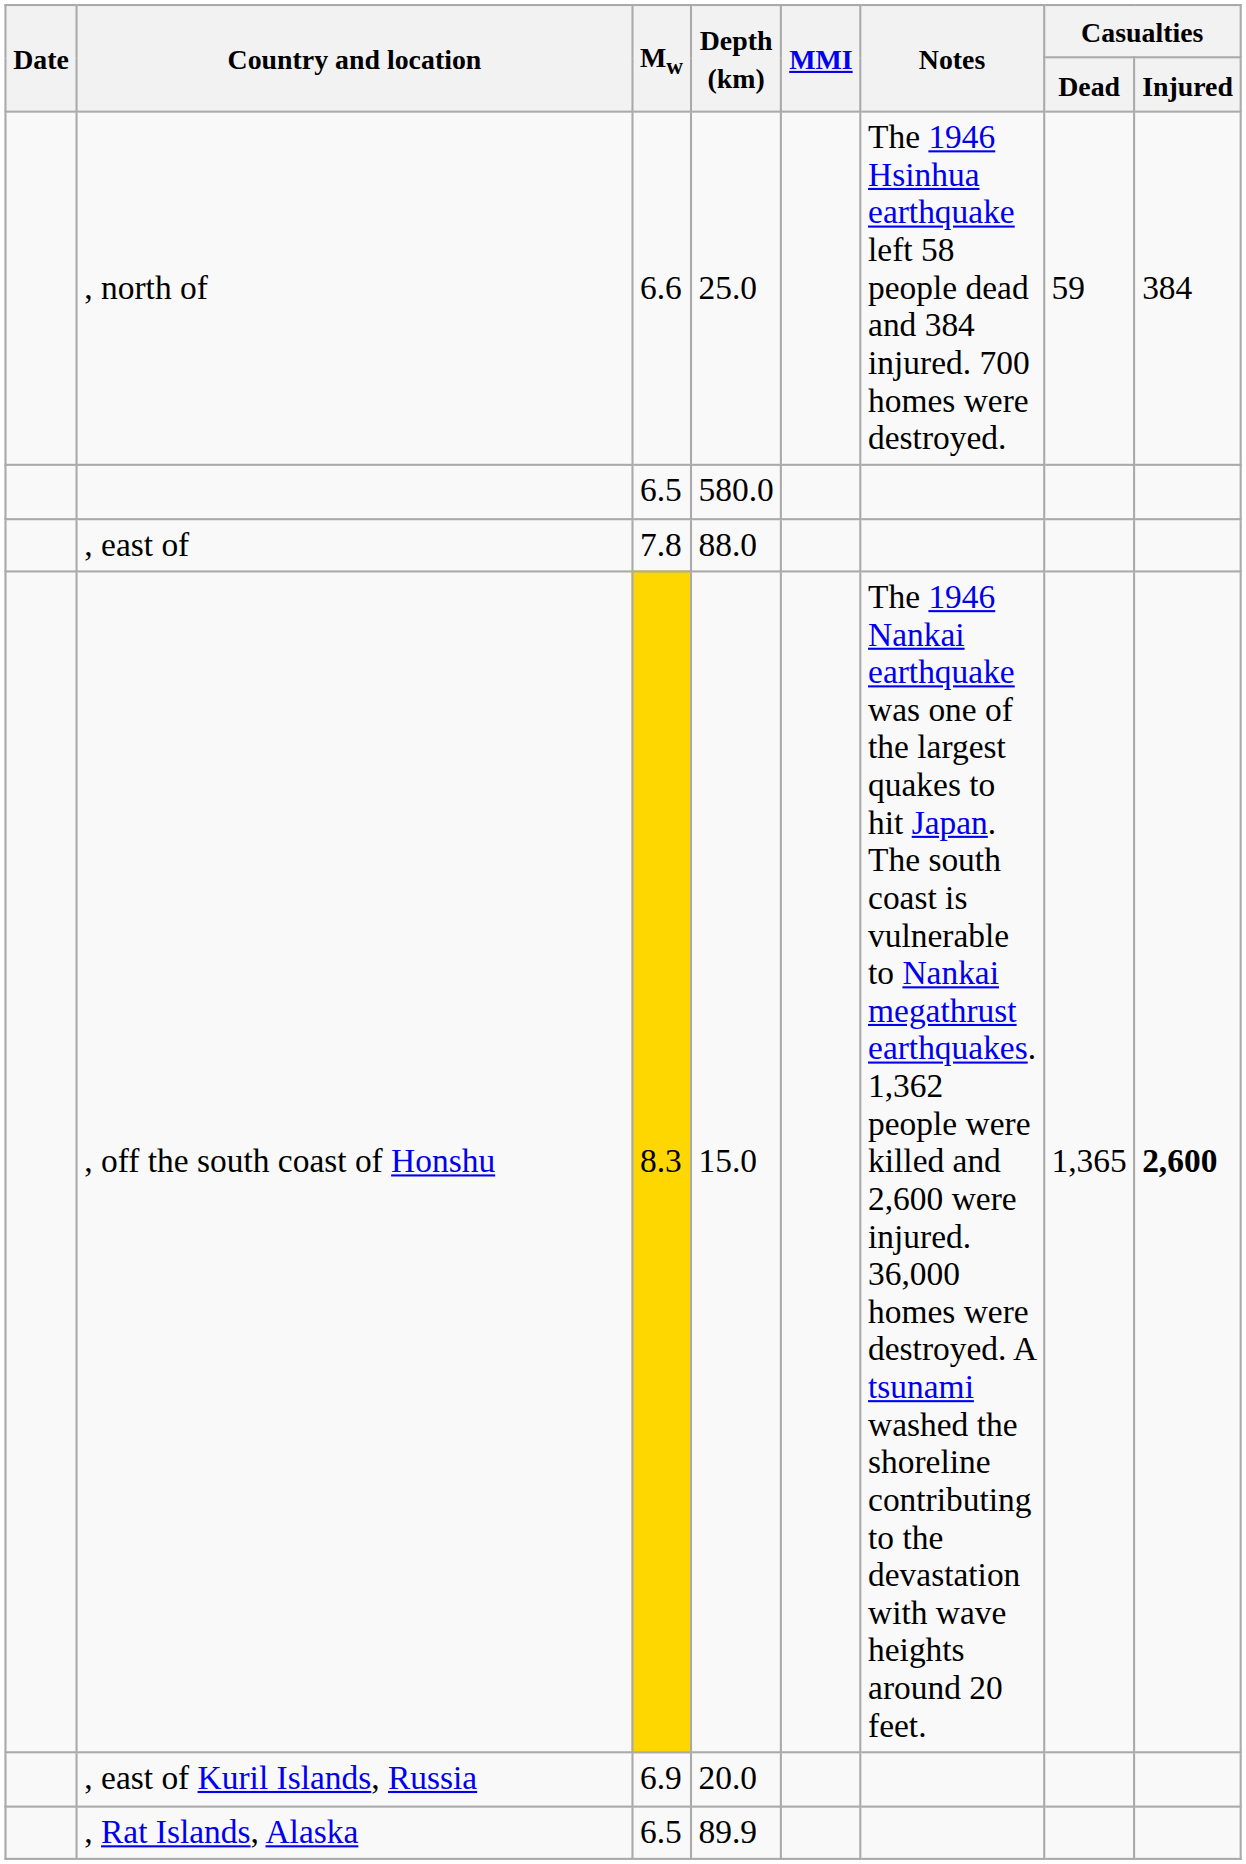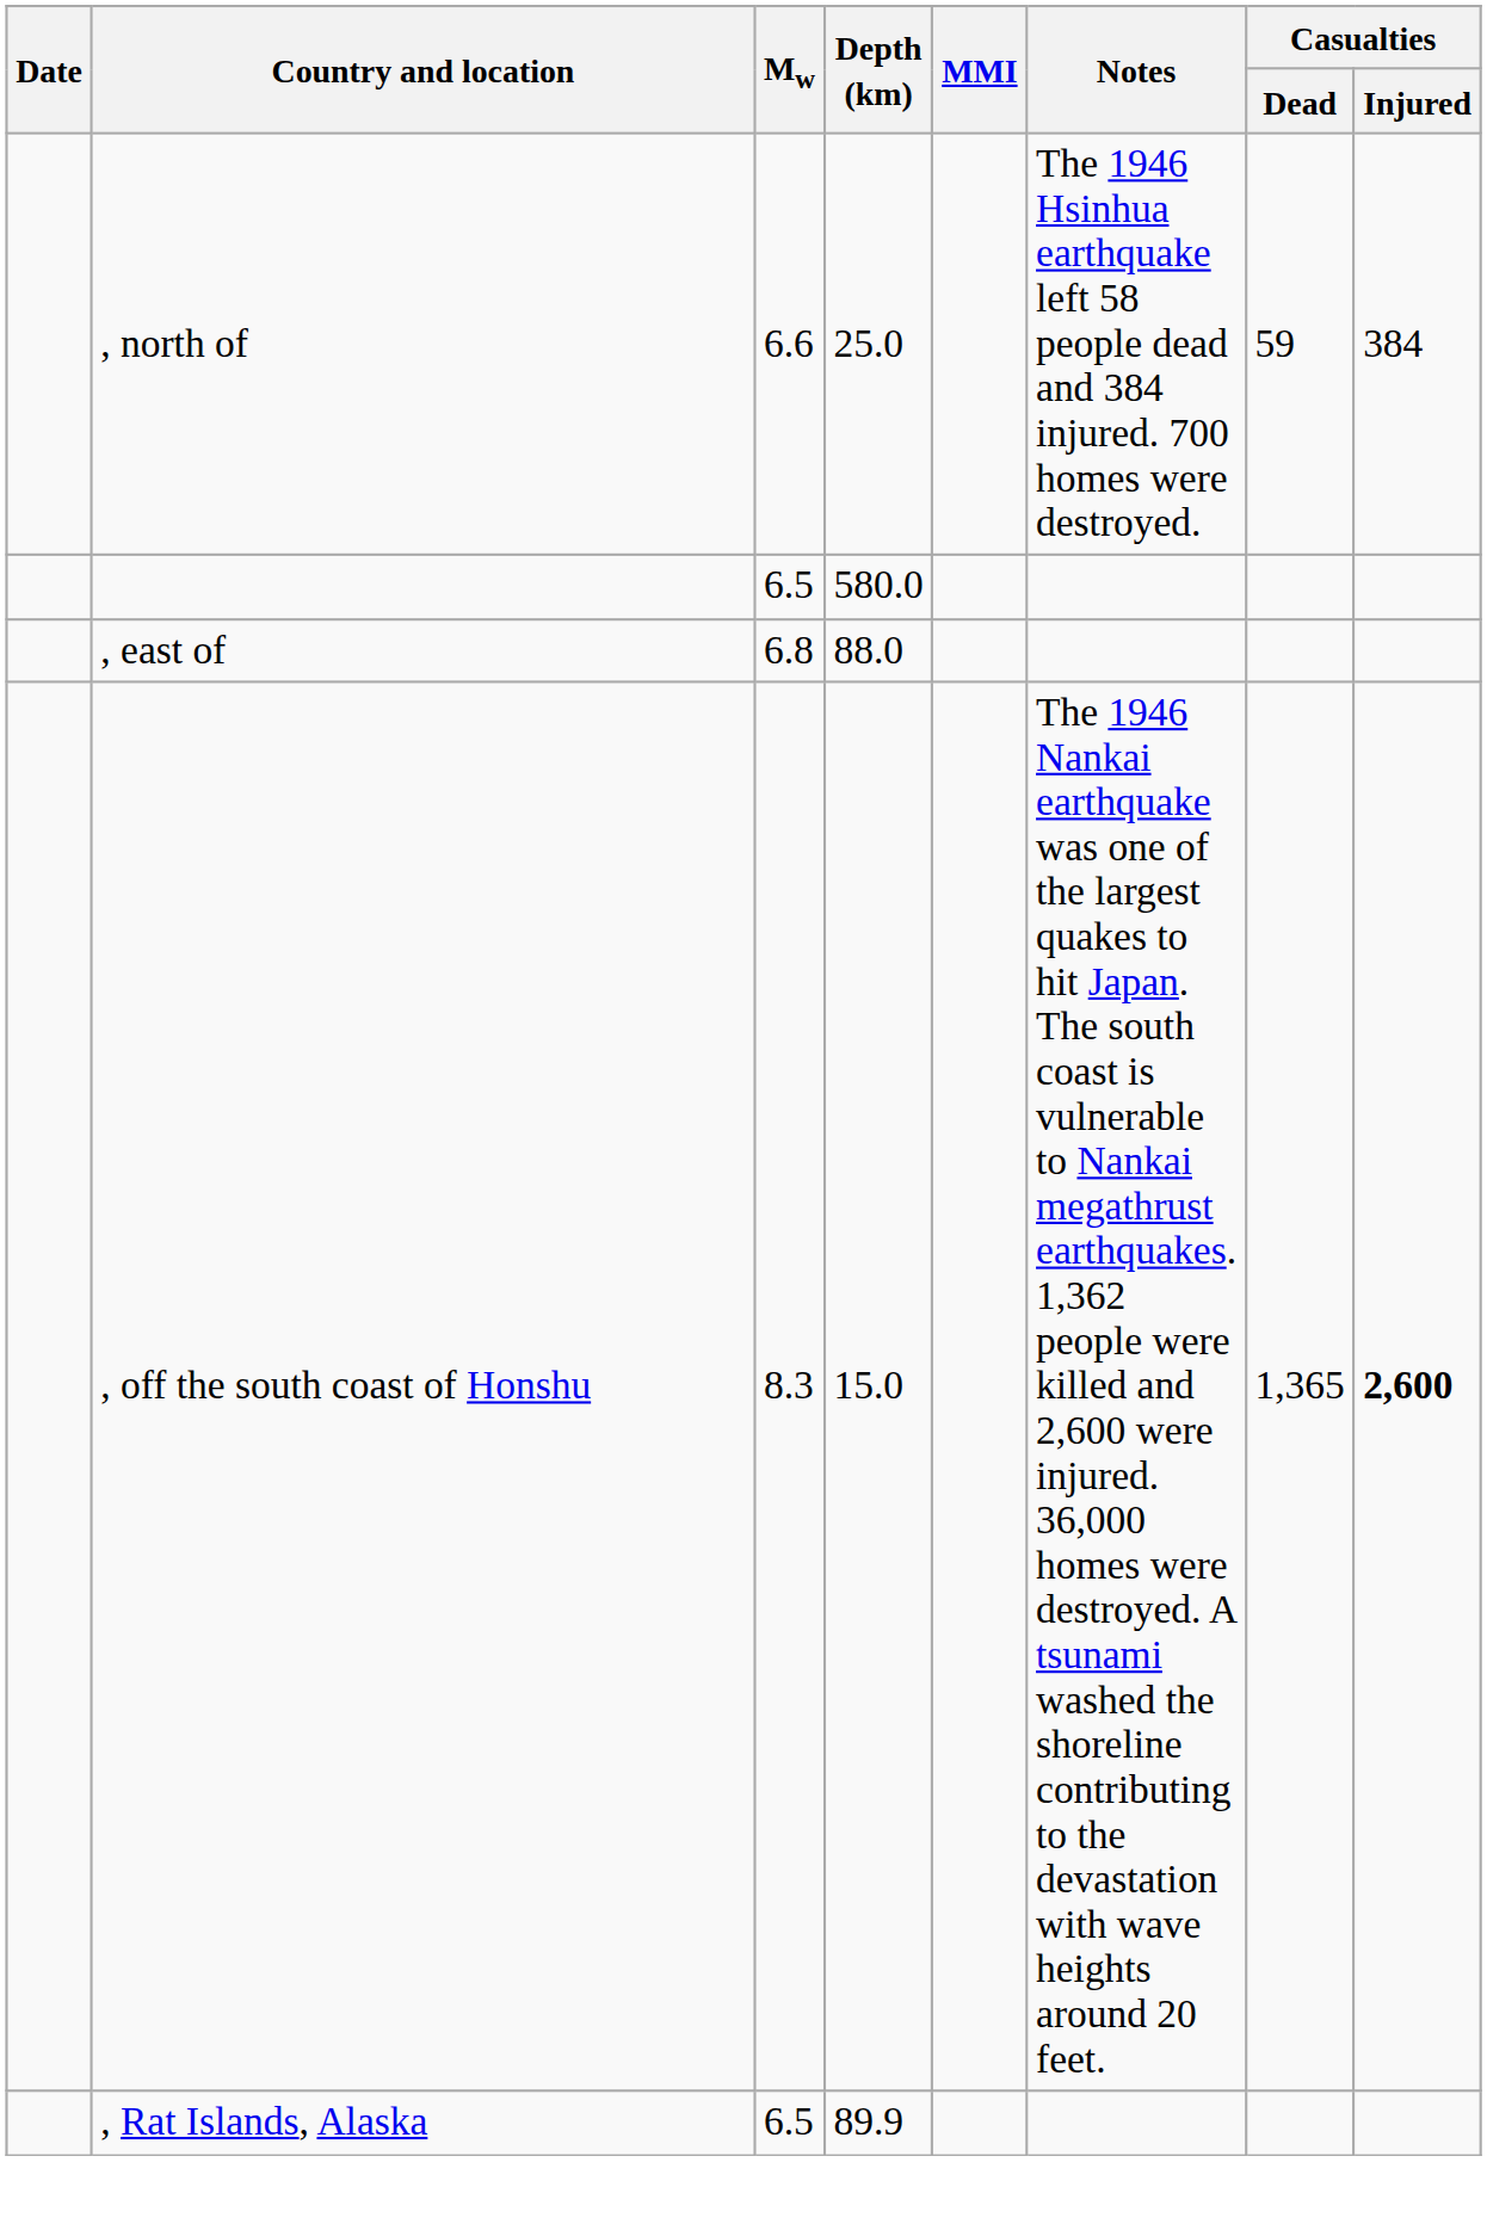, east of | Mw: 7.8 -> 6.8
, off the south coast of Honshu | Mw: gold background -> no background
- row: , east of Kuril Islands, Russia | 6.9 | 20.0
